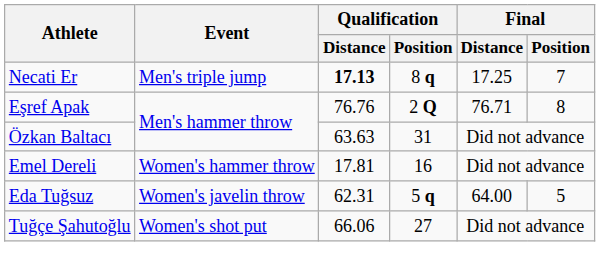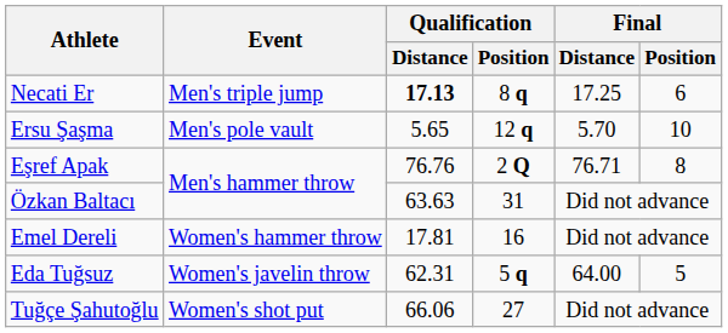Necati Er | Final / Position: 7 -> 6
+ row: Ersu Şaşma | Men's pole vault | 5.65 | 12 q | 5.70 | 10
